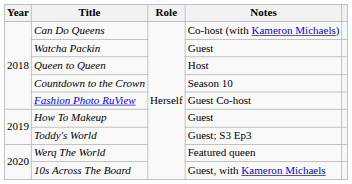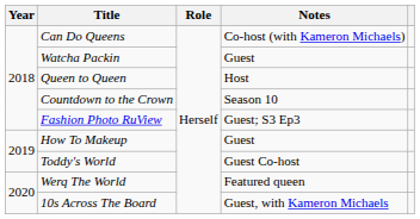Fashion Photo RuView | Notes: Guest Co-host -> Guest; S3 Ep3
Toddy's World | Notes: Guest; S3 Ep3 -> Guest Co-host
